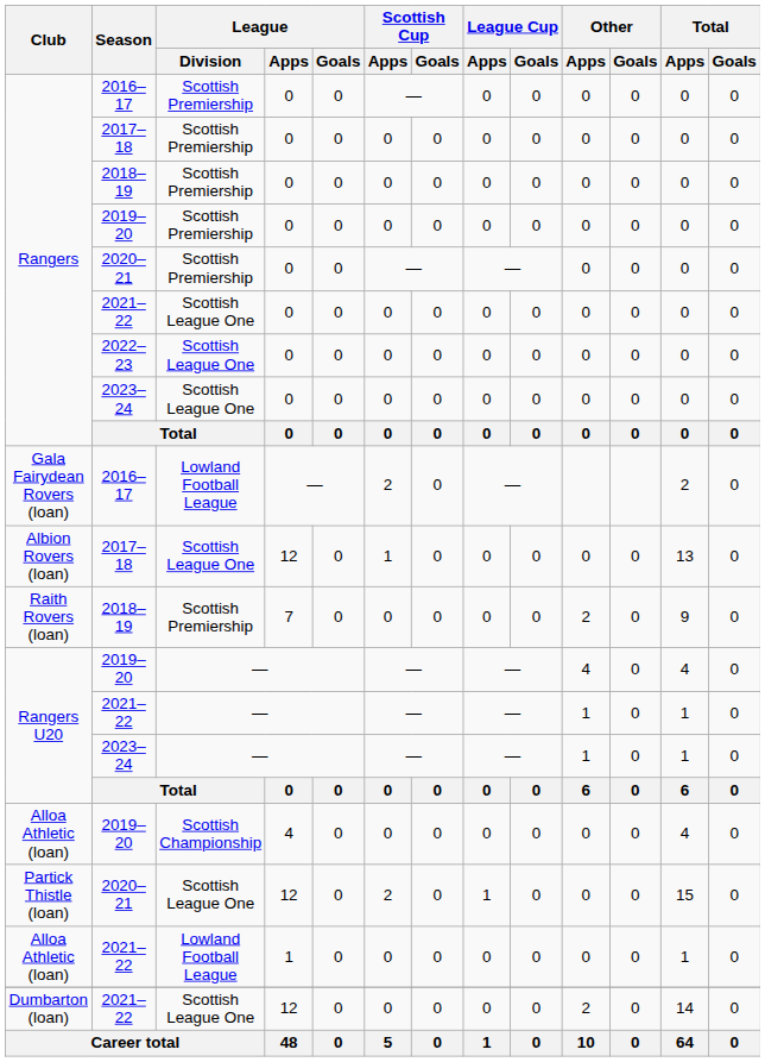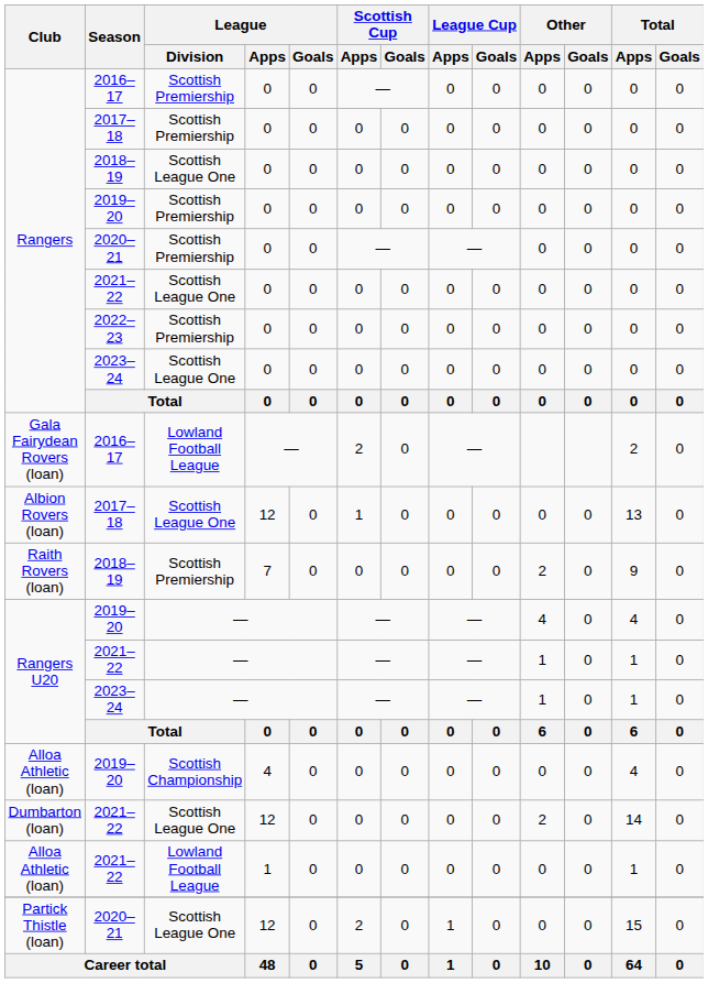Rangers / 2018–19 | League / Division: Scottish Premiership -> Scottish League One
Rangers / 2022–23 | League / Division: Scottish League One -> Scottish Premiership
rows swapped: Partick Thistle (loan) <-> Dumbarton (loan)
